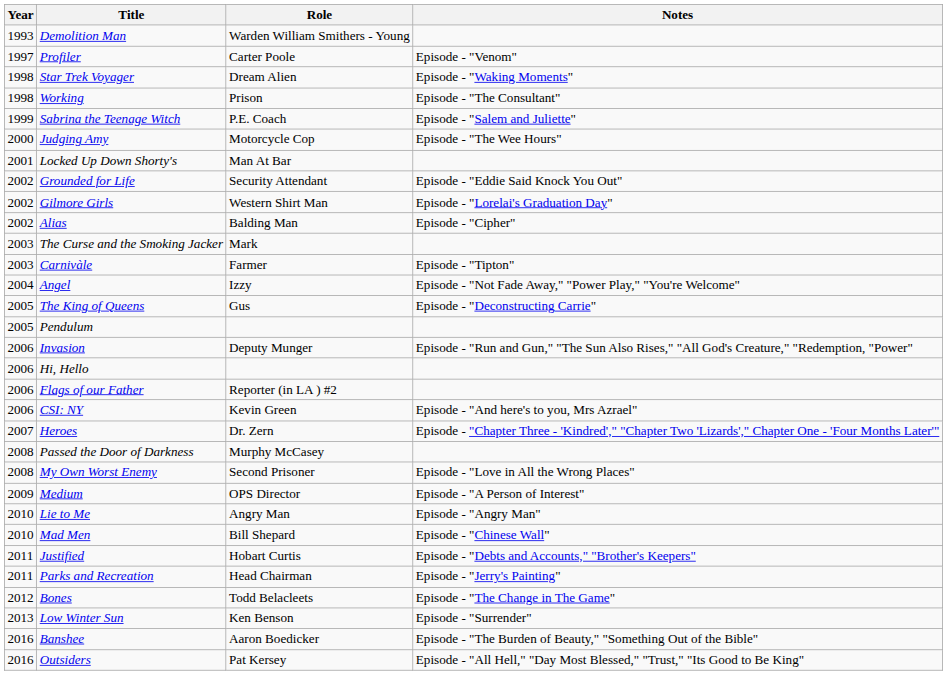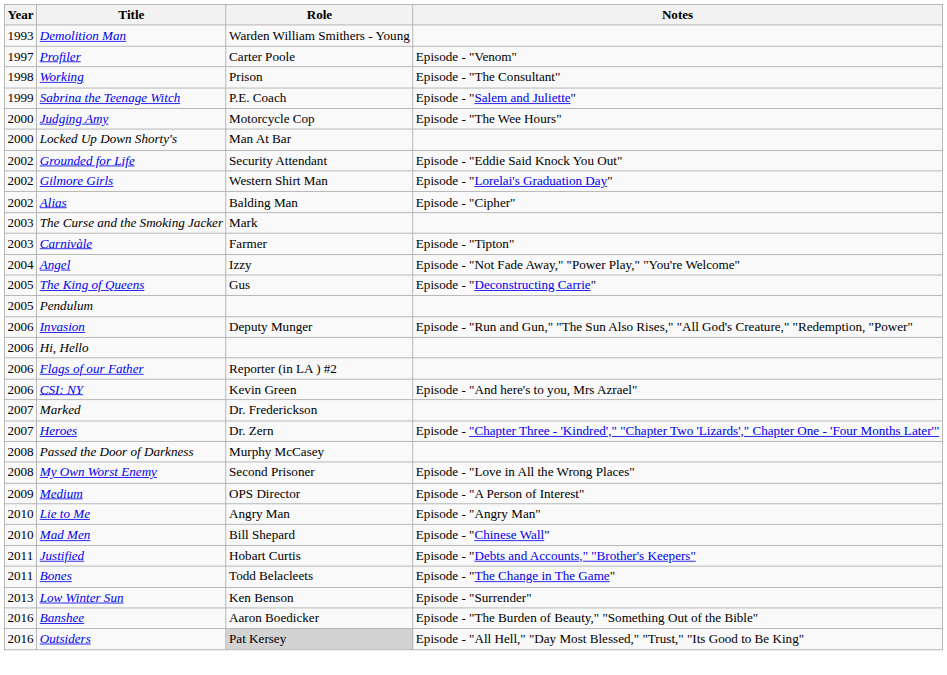- row: 1998 | Star Trek Voyager | Dream Alien | Episode - "Waking Moments"
Locked Up Down Shorty's | Year: 2001 -> 2000
+ row: 2007 | Marked | Dr. Frederickson
- row: 2011 | Parks and Recreation | Head Chairman | Episode - "Jerry's Painting"
Bones | Year: 2012 -> 2011
Outsiders | Role: no background -> lightgrey background
